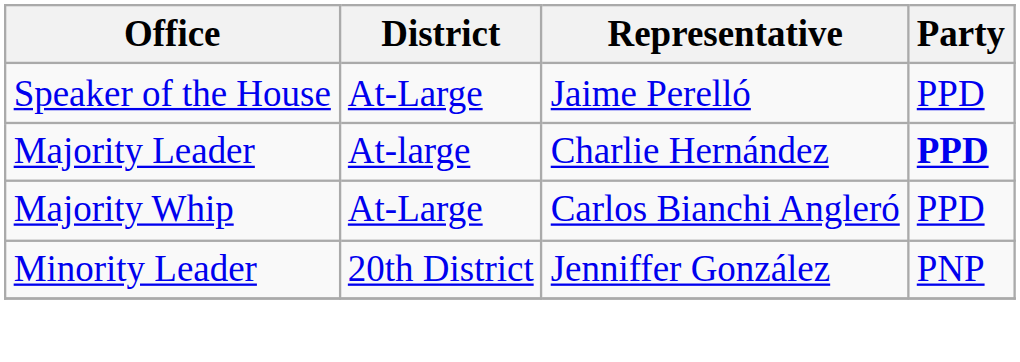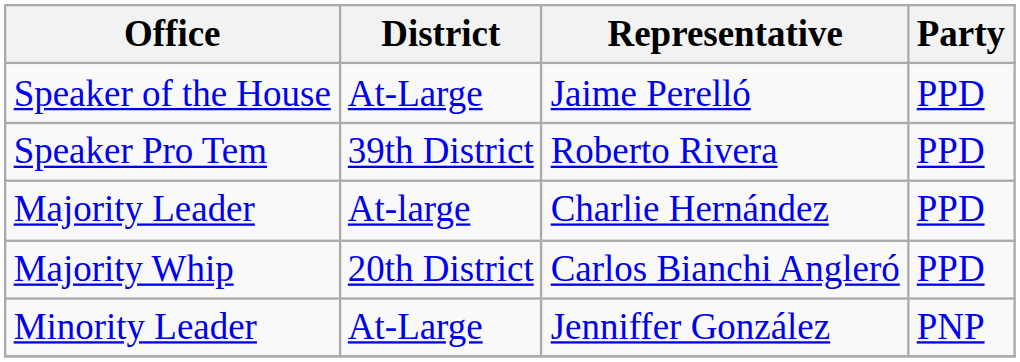+ row: Speaker Pro Tem | 39th District | Roberto Rivera | PPD
Majority Leader | Party: bold -> normal
Majority Whip | District: At-Large -> 20th District
Minority Leader | District: 20th District -> At-Large
